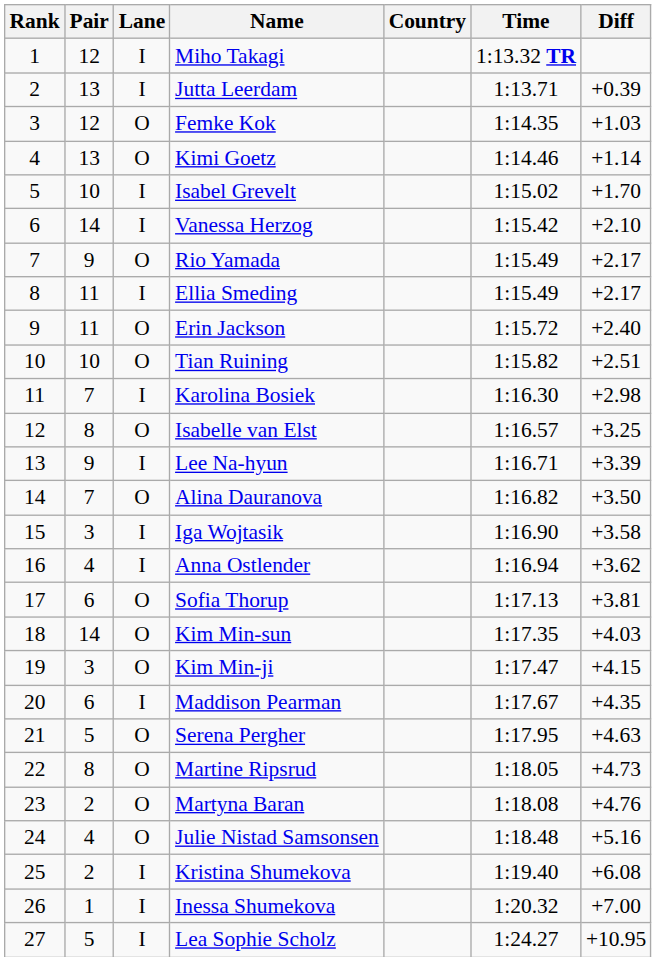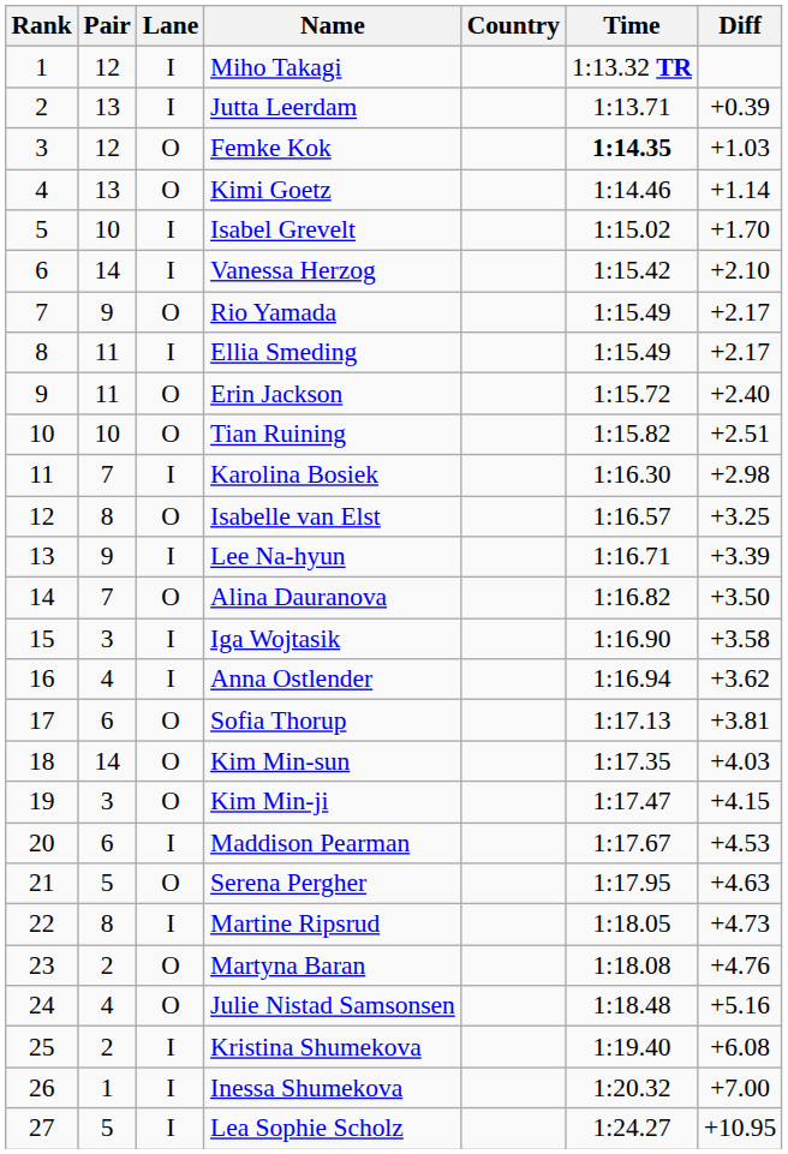Femke Kok | Time: normal -> bold
Maddison Pearman | Diff: +4.35 -> +4.53
Martine Ripsrud | Lane: O -> I
